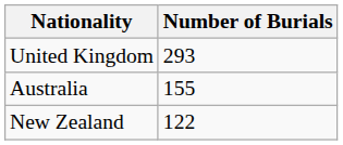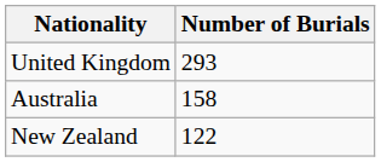Australia | Number of Burials: 155 -> 158
